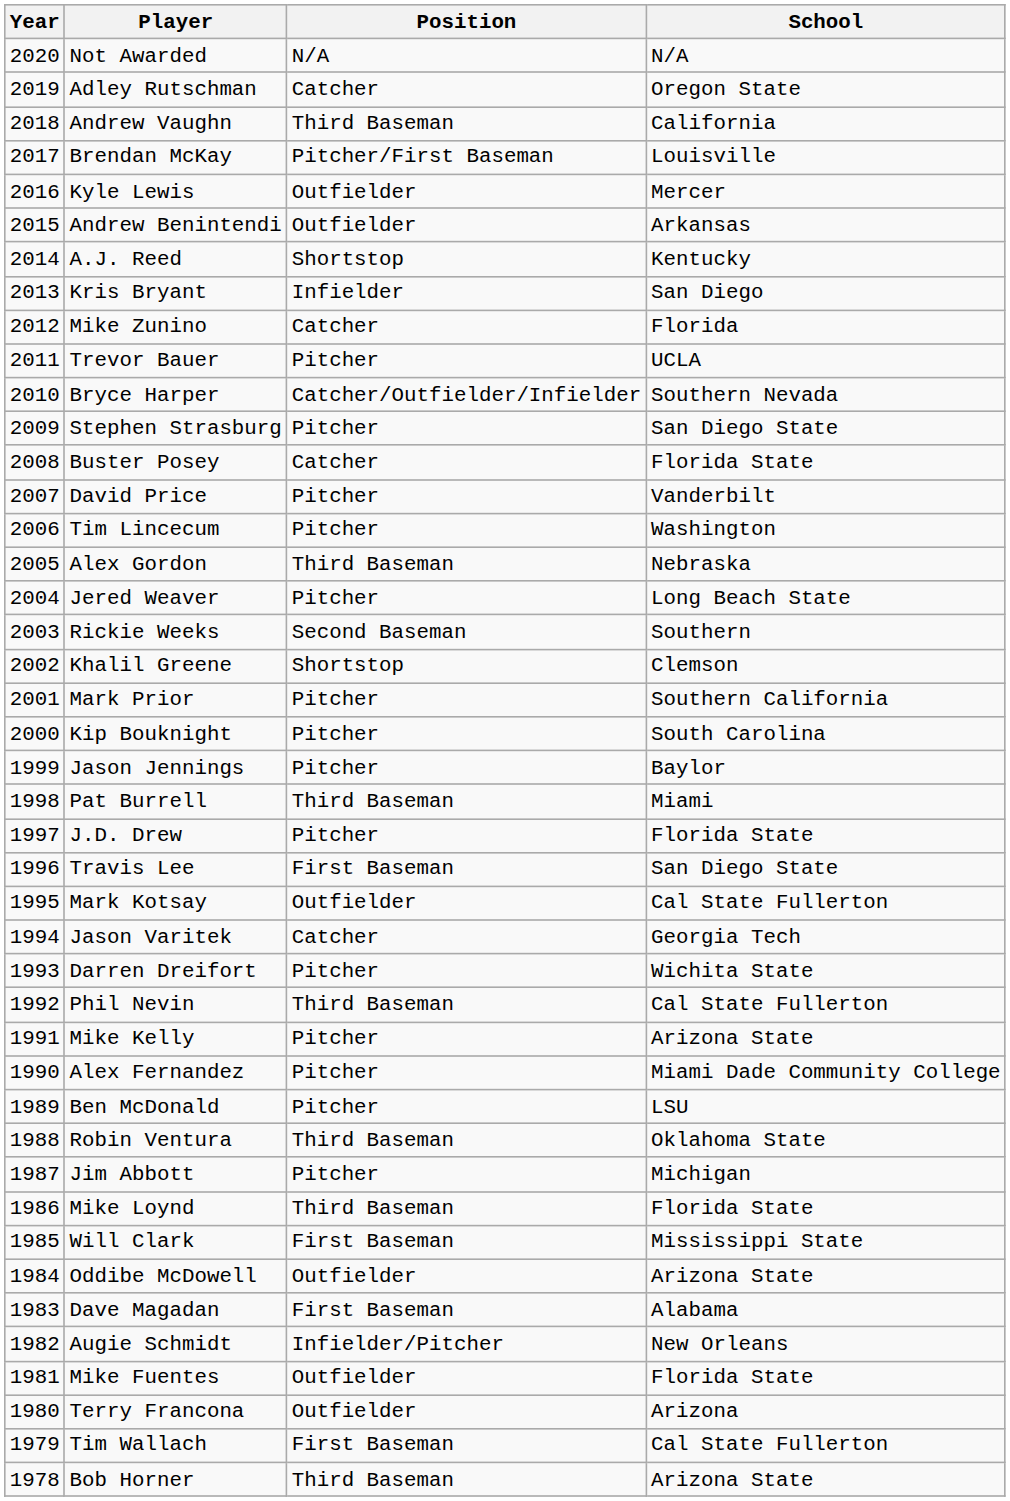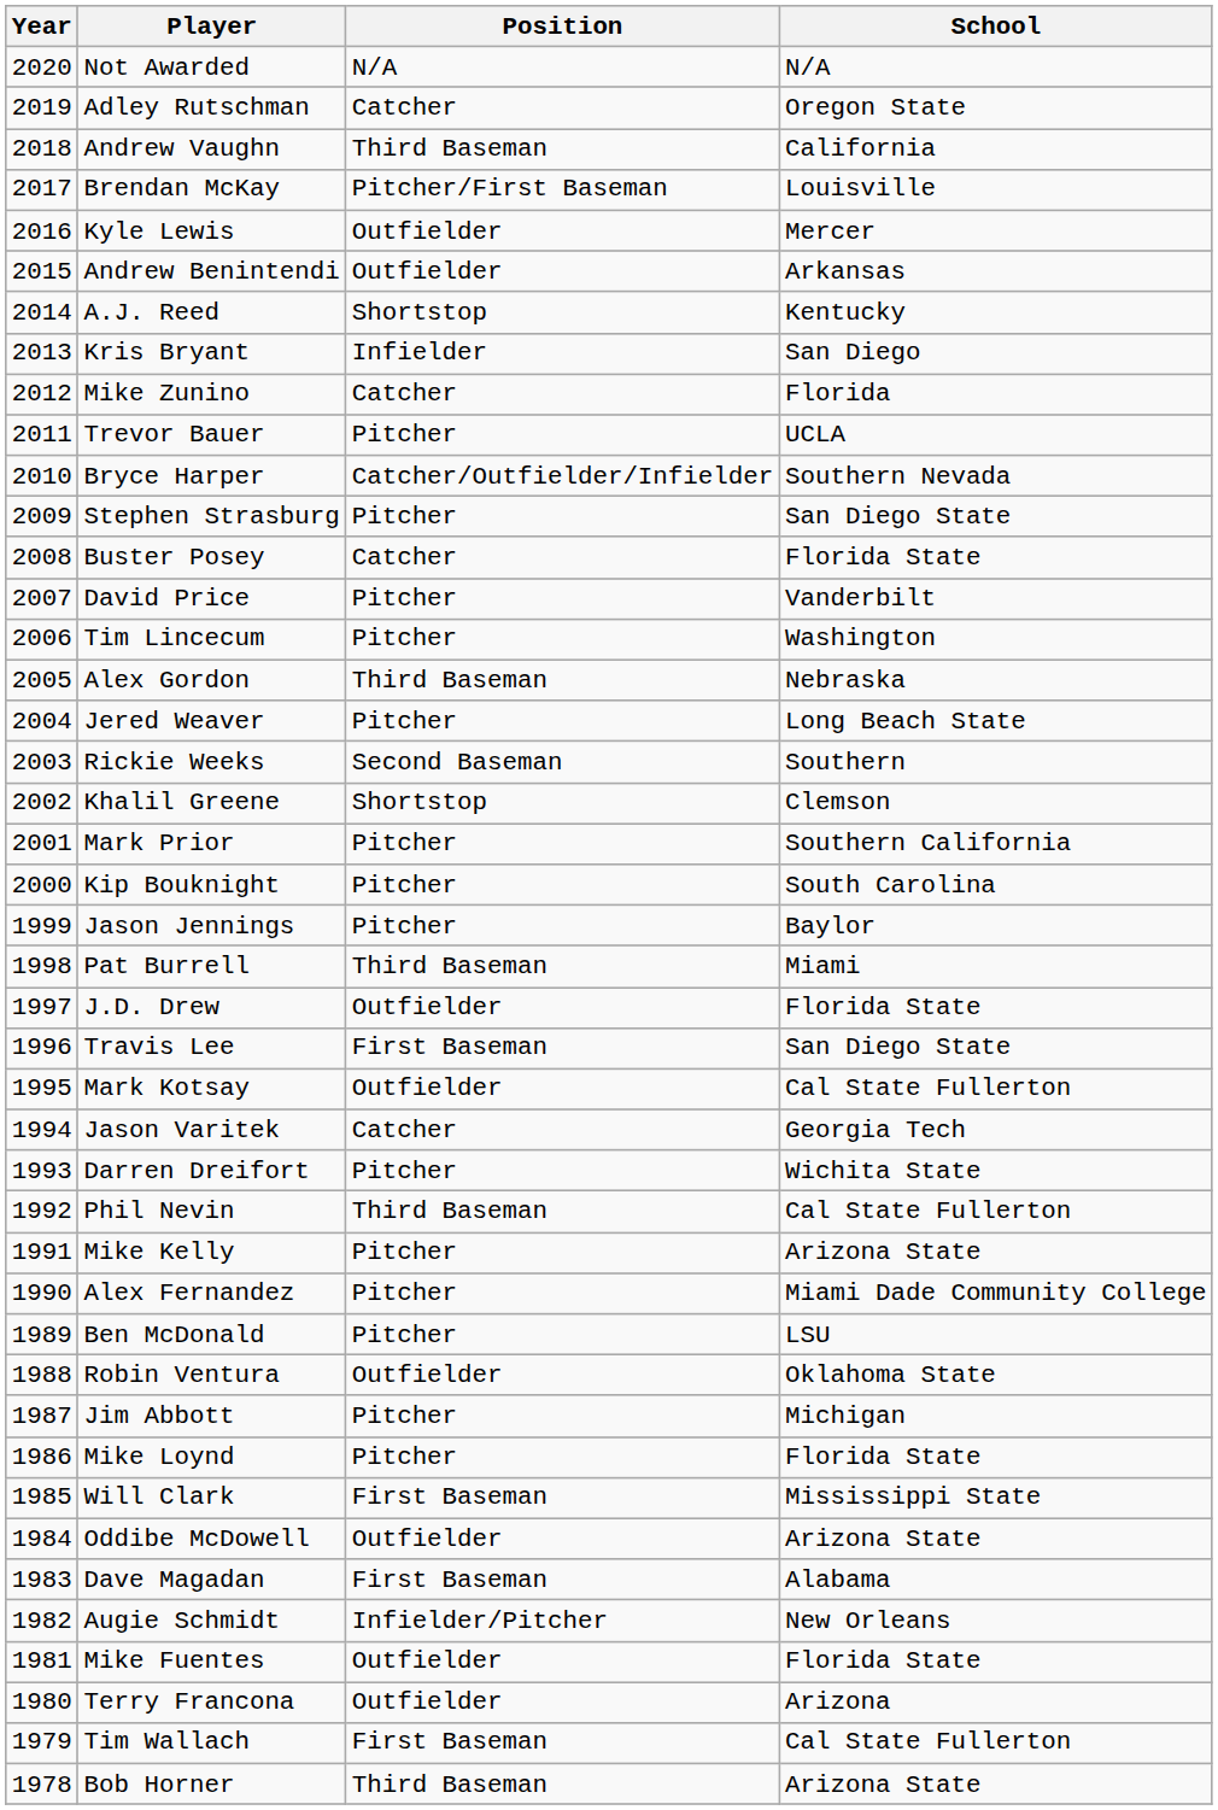J.D. Drew | Position: Pitcher -> Outfielder
Robin Ventura | Position: Third Baseman -> Outfielder
Mike Loynd | Position: Third Baseman -> Pitcher
